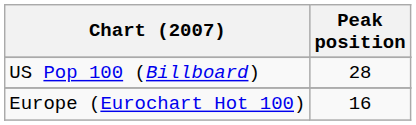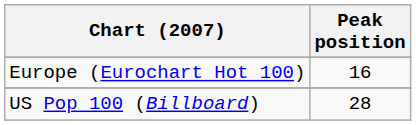rows swapped: Europe (Eurochart Hot 100) <-> US Pop 100 (Billboard)
